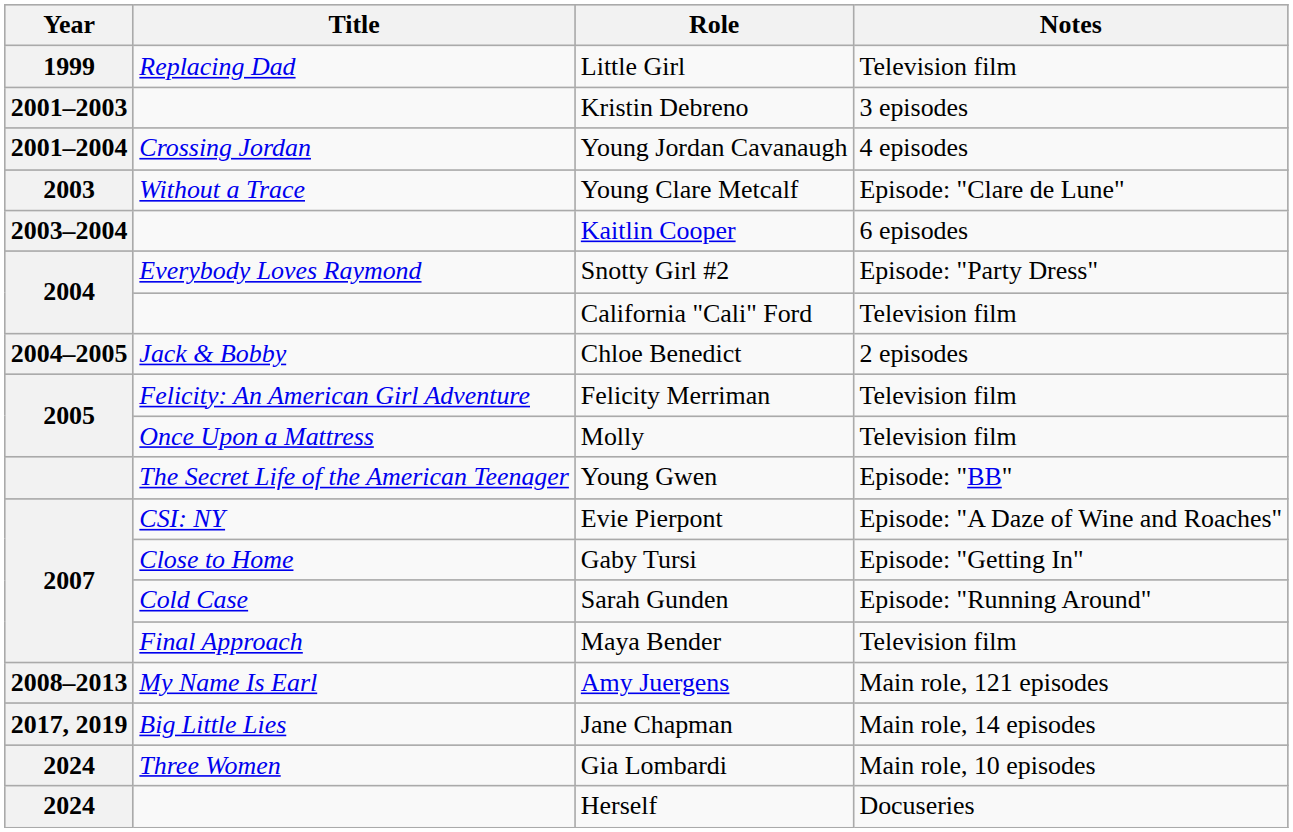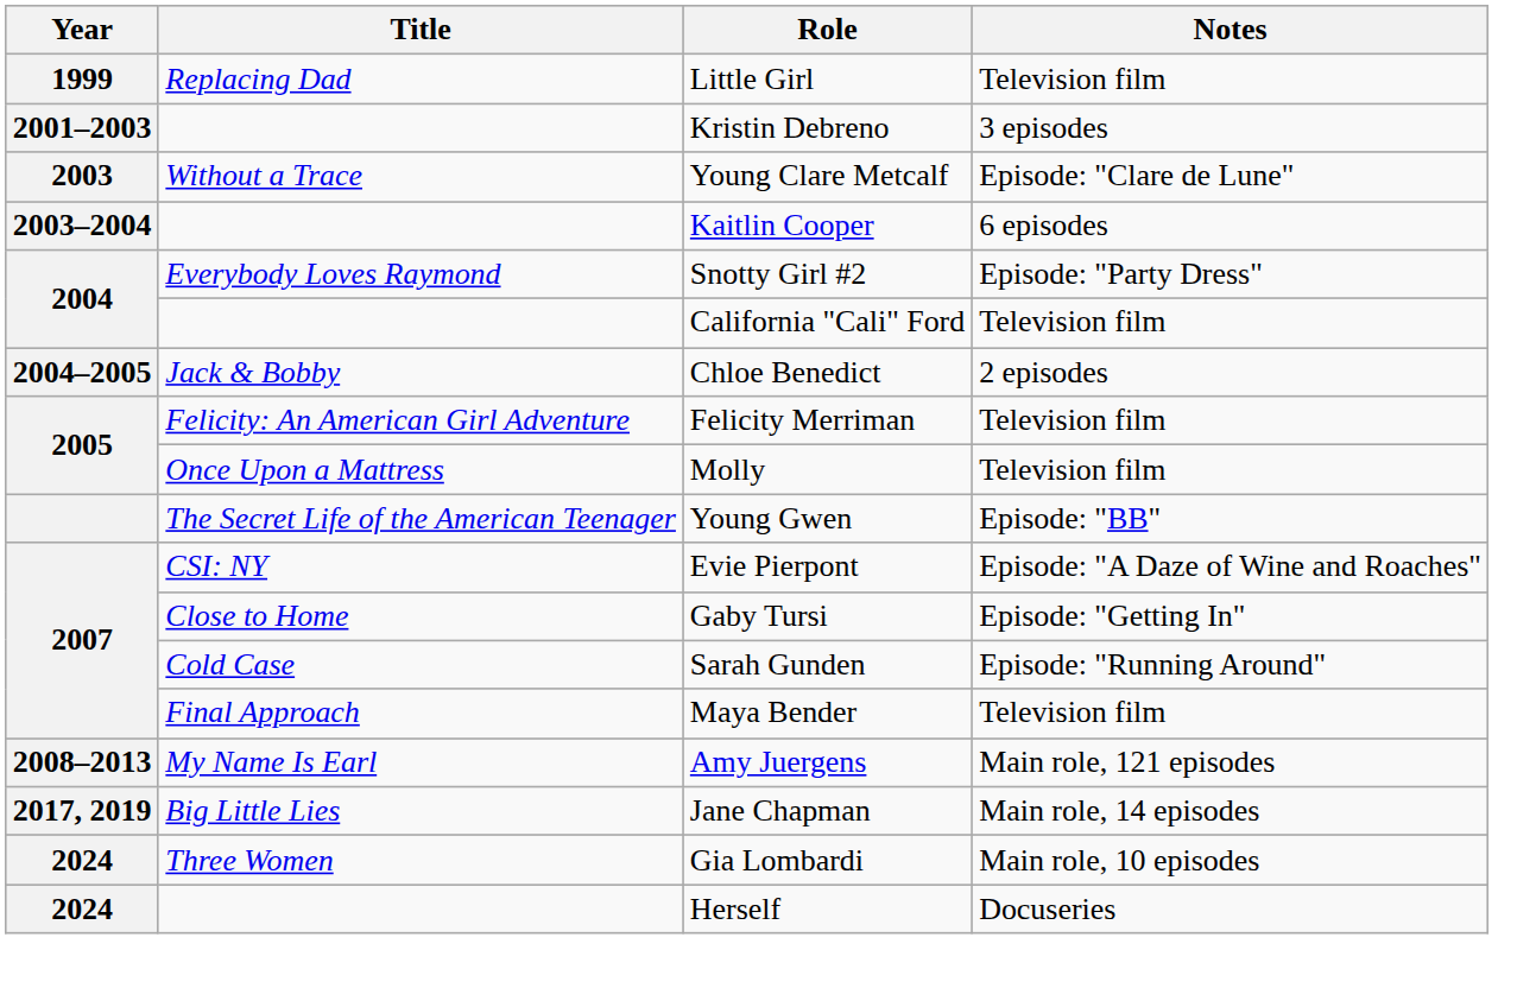- row: 2001–2004 | Crossing Jordan | Young Jordan Cavanaugh | 4 episodes
